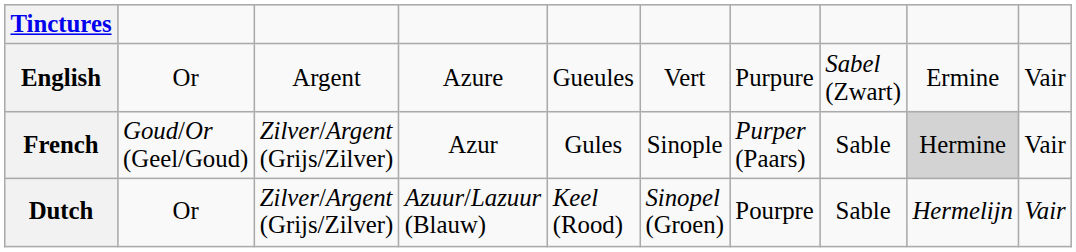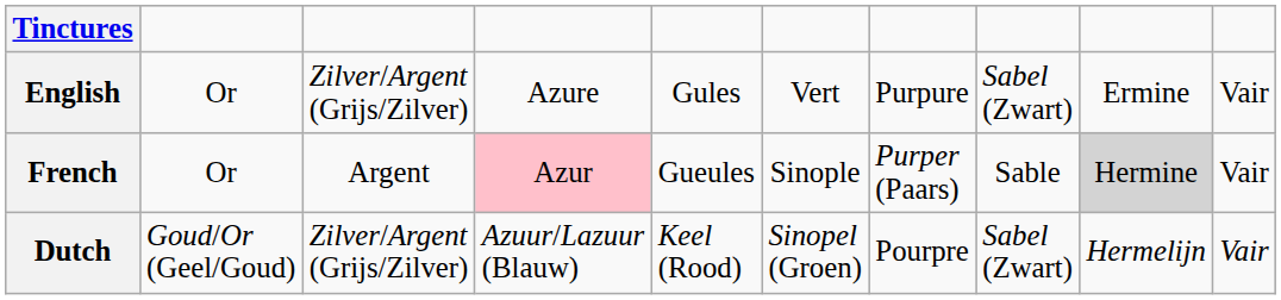English | column 3: Argent -> Zilver/Argent (Grijs/Zilver)
English | column 5: Gueules -> Gules
French | column 2: Goud/Or (Geel/Goud) -> Or
French | column 3: Zilver/Argent (Grijs/Zilver) -> Argent
French | column 4: no background -> pink background
French | column 5: Gules -> Gueules
Dutch | column 2: Or -> Goud/Or (Geel/Goud)
Dutch | column 8: Sable -> Sabel (Zwart)
